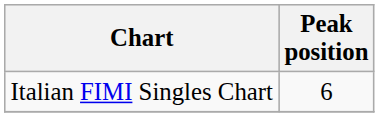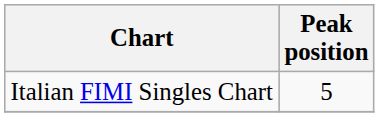Italian FIMI Singles Chart | Peak position: 6 -> 5
